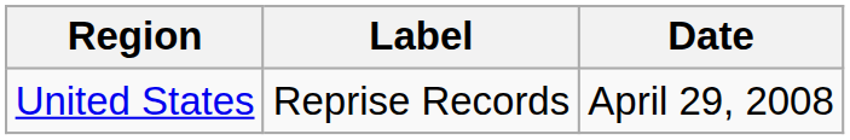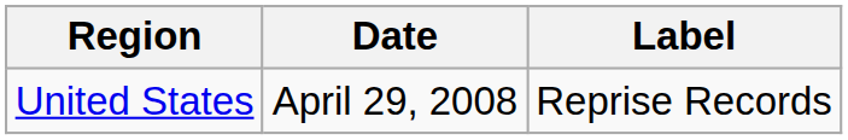columns swapped: Date <-> Label
